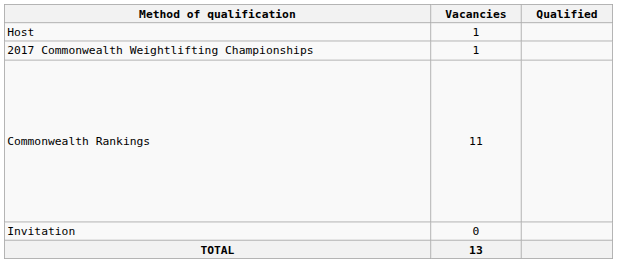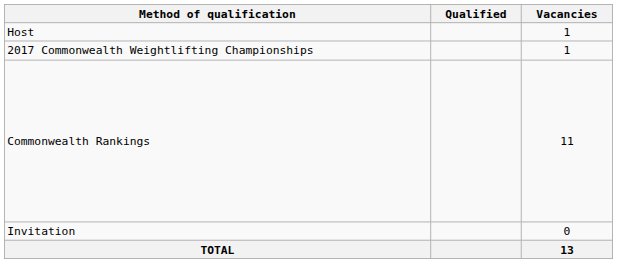columns swapped: Vacancies <-> Qualified
